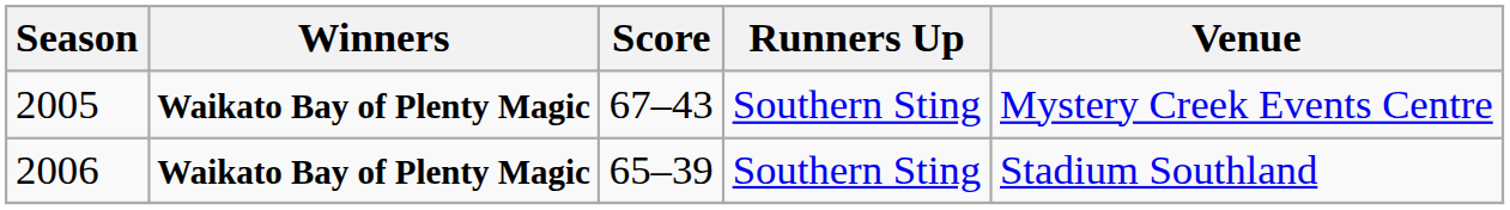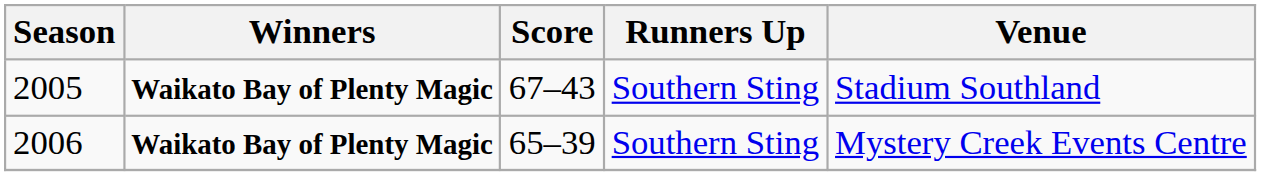2005 | Venue: Mystery Creek Events Centre -> Stadium Southland
2006 | Venue: Stadium Southland -> Mystery Creek Events Centre
